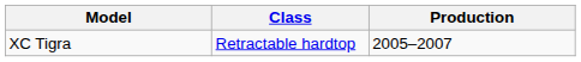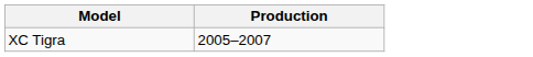- column: Class | Retractable hardtop
